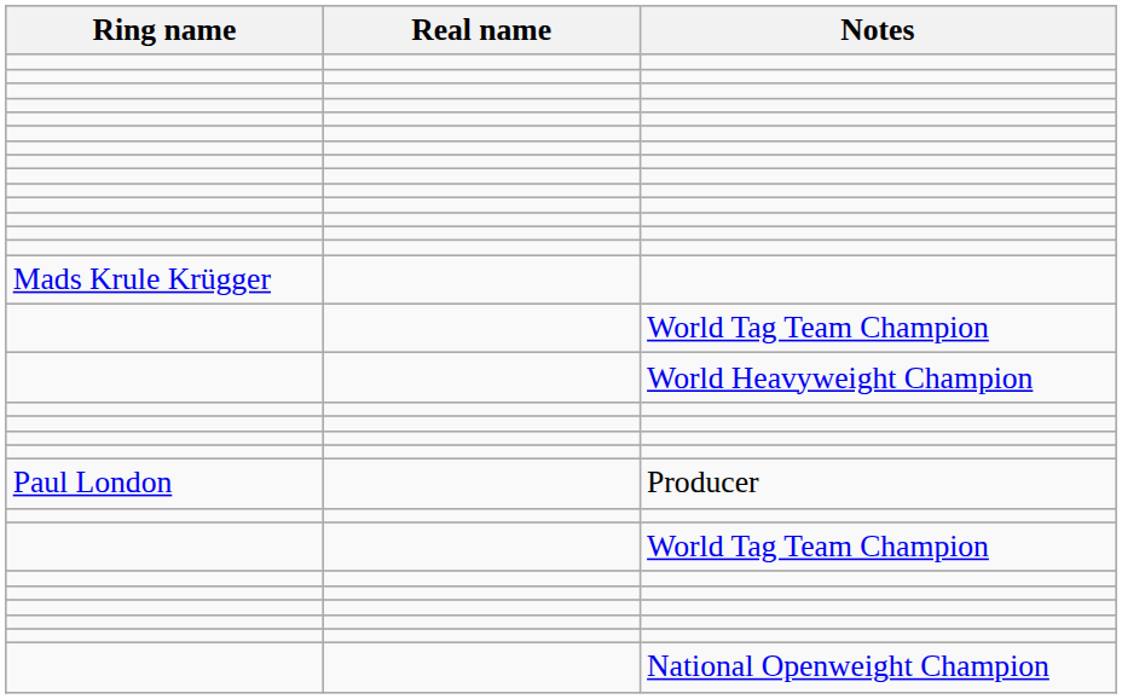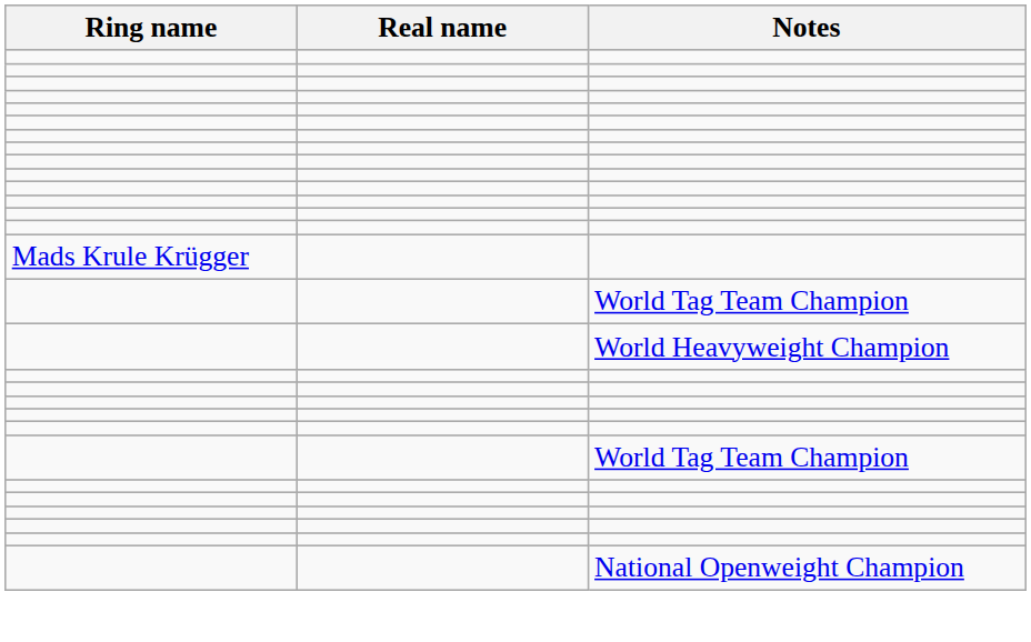- row: Paul London | Producer
